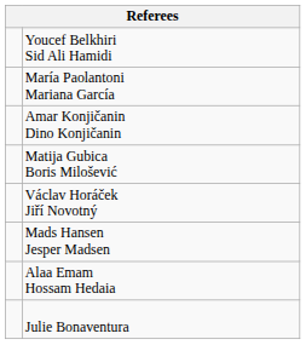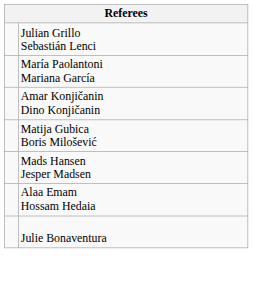- row: Youcef Belkhiri Sid Ali Hamidi
+ row: Julian Grillo Sebastián Lenci
- row: Václav Horáček Jiří Novotný
